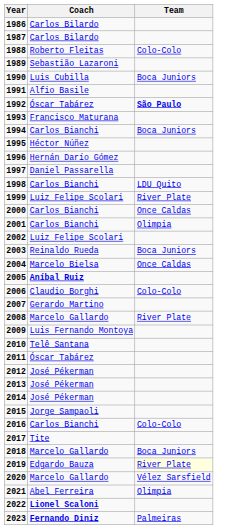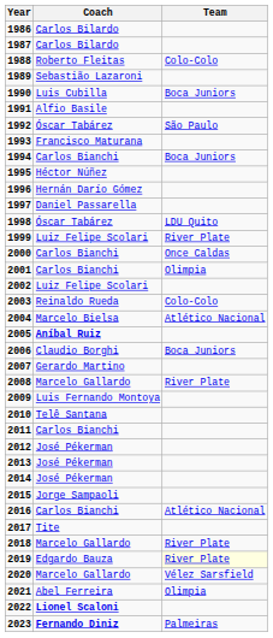1992 | Team: bold -> normal
1998 | Coach: Carlos Bianchi -> Óscar Tabárez
2003 | Team: Boca Juniors -> Colo-Colo
2004 | Team: Once Caldas -> Atlético Nacional
2006 | Team: Colo-Colo -> Boca Juniors
2011 | Coach: Óscar Tabárez -> Carlos Bianchi
2016 | Team: Colo-Colo -> Atlético Nacional
2018 | Team: Boca Juniors -> River Plate
